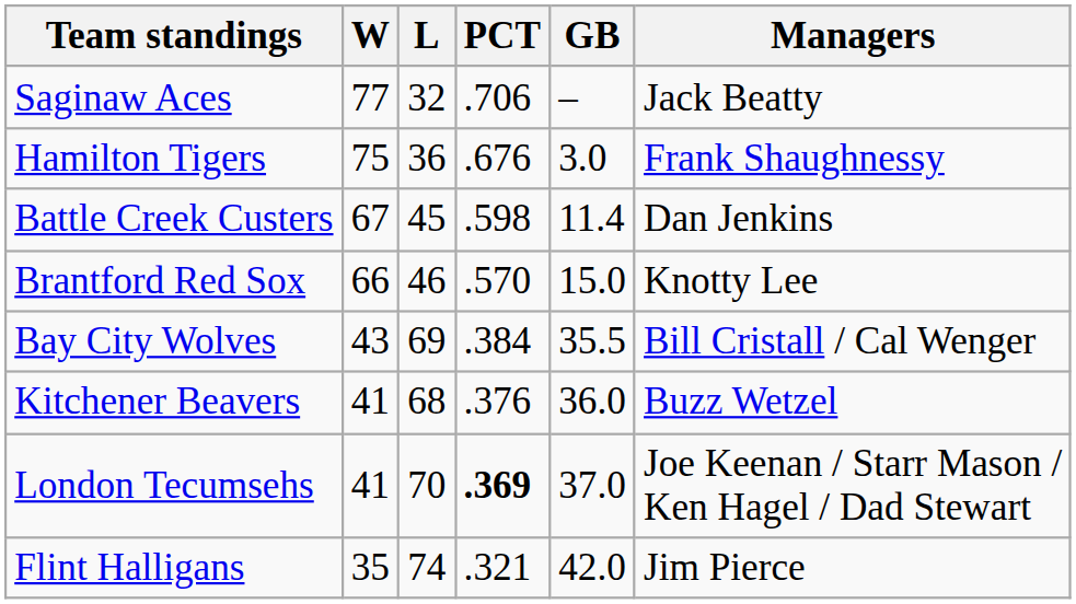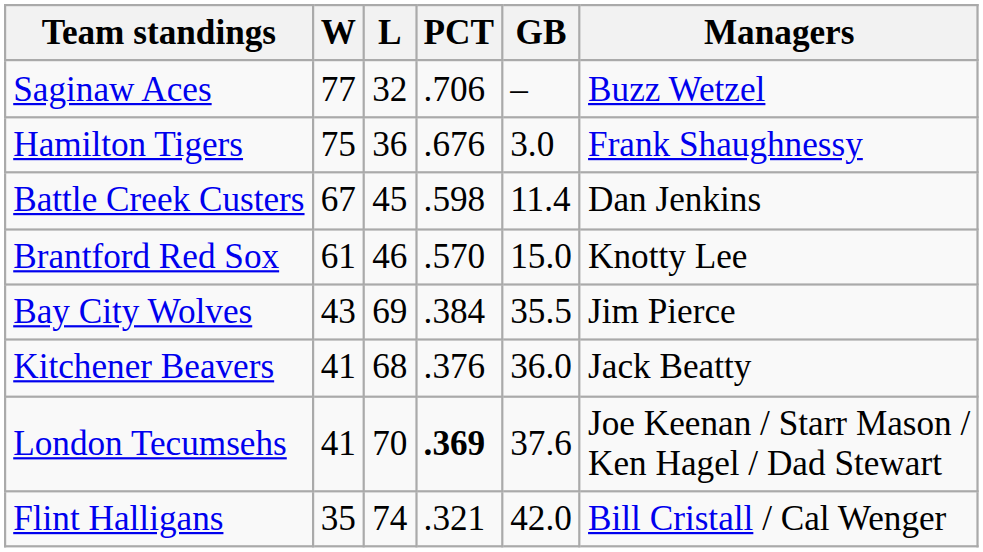Saginaw Aces | Managers: Jack Beatty -> Buzz Wetzel
Brantford Red Sox | W: 66 -> 61
Bay City Wolves | Managers: Bill Cristall / Cal Wenger -> Jim Pierce
Kitchener Beavers | Managers: Buzz Wetzel -> Jack Beatty
London Tecumsehs | GB: 37.0 -> 37.6
Flint Halligans | Managers: Jim Pierce -> Bill Cristall / Cal Wenger
